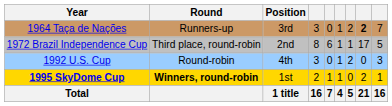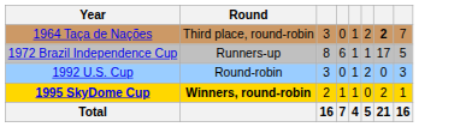- column: Position | 3rd | 2nd | 4th | 1st | 1 title
1964 Taça de Nações | Round: Runners-up -> Third place, round-robin
1972 Brazil Independence Cup | Round: Third place, round-robin -> Runners-up
